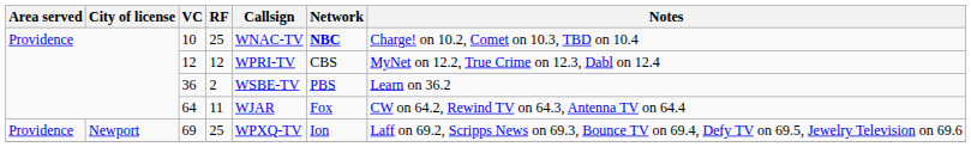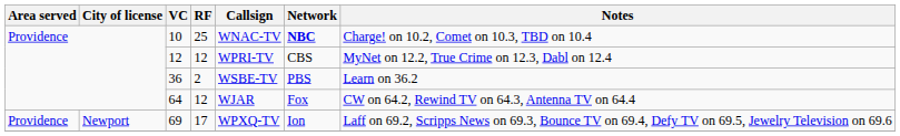64 | RF: 11 -> 12
69 | RF: 25 -> 17
